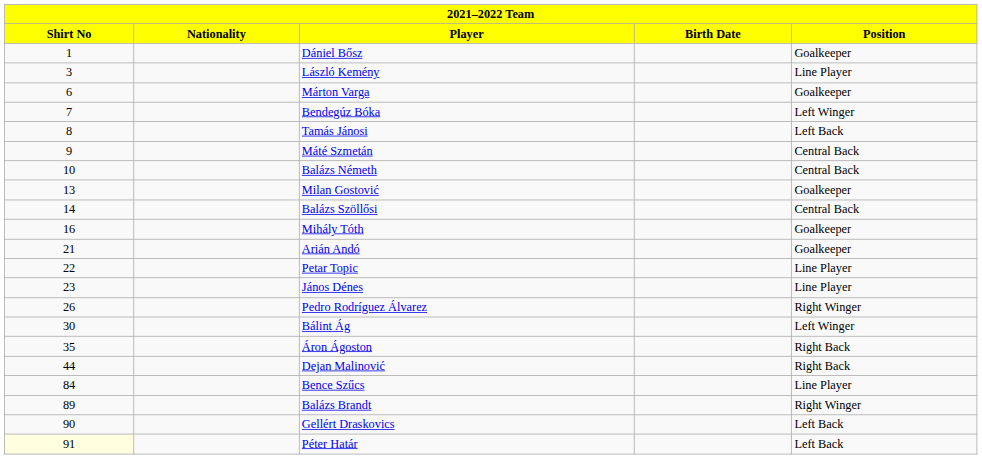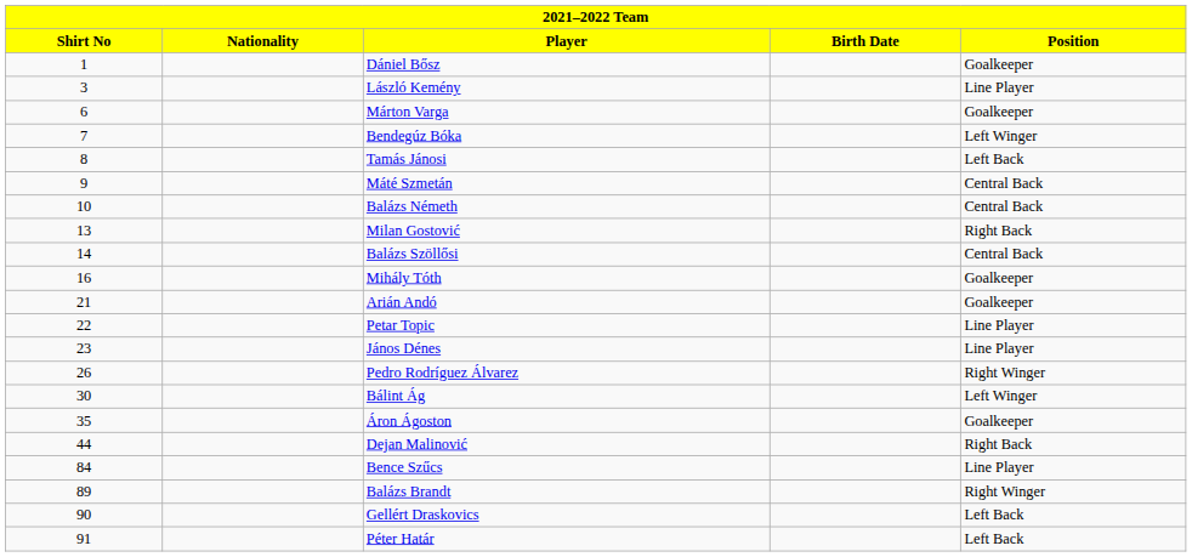Milan Gostović | Position: Goalkeeper -> Right Back
Áron Ágoston | Position: Right Back -> Goalkeeper
Péter Határ | Shirt No: lightyellow background -> no background
